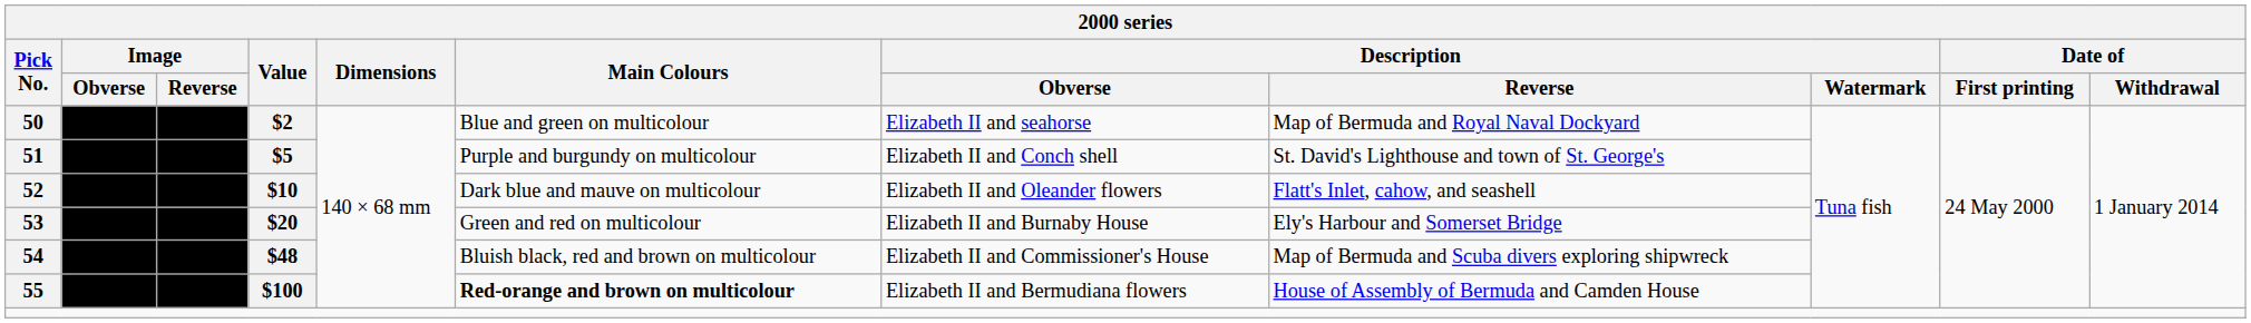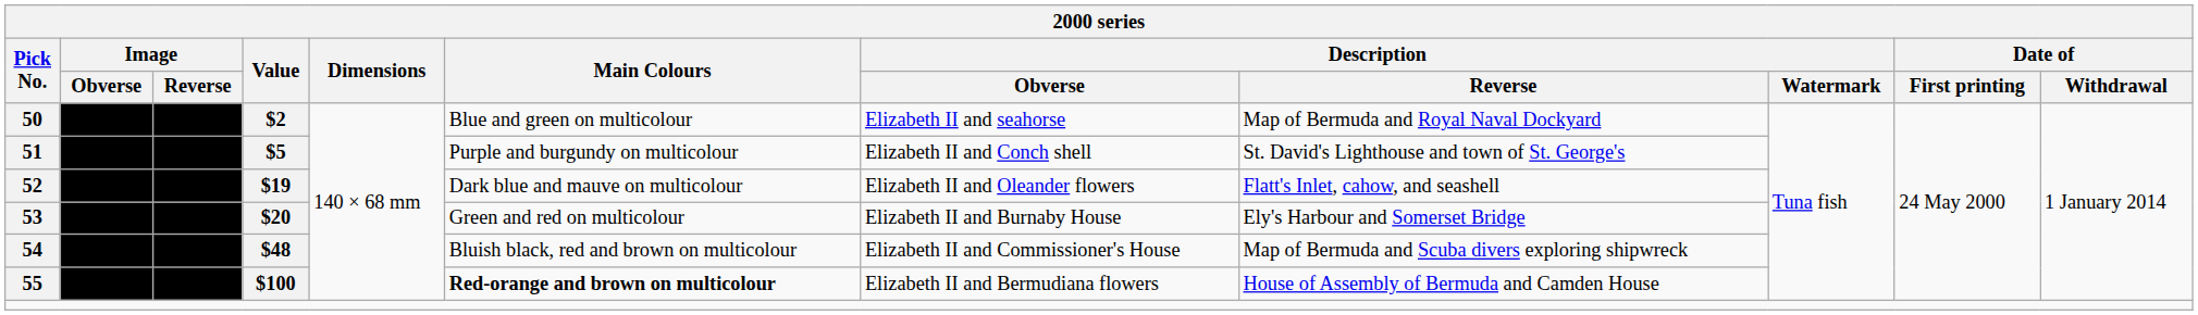52 | Value: $10 -> $19
